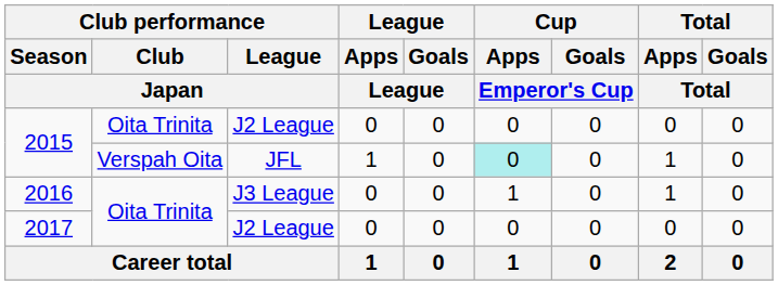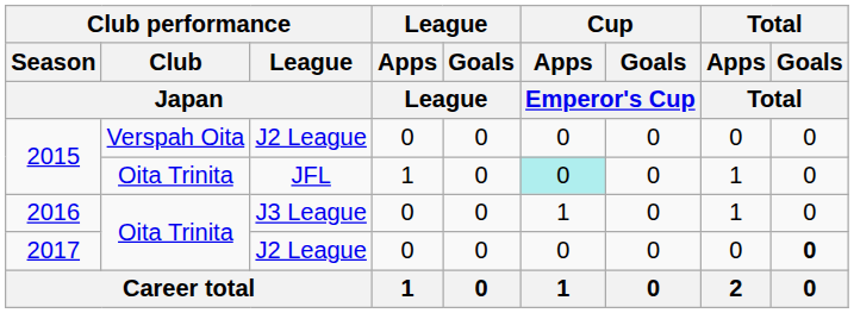2015 / J2 League | Club performance / Club / Japan: Oita Trinita -> Verspah Oita
2015 / JFL | Club performance / Club / Japan: Verspah Oita -> Oita Trinita
2017 | Total / Goals / Total: normal -> bold
